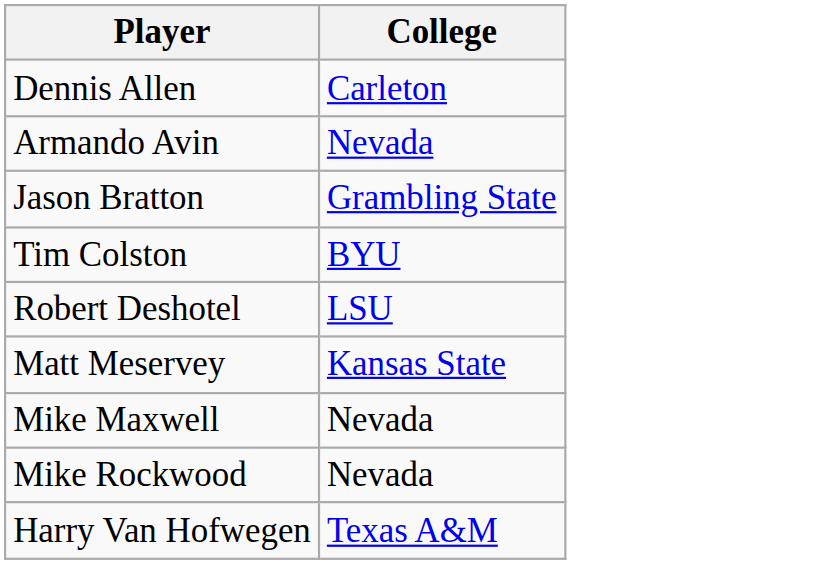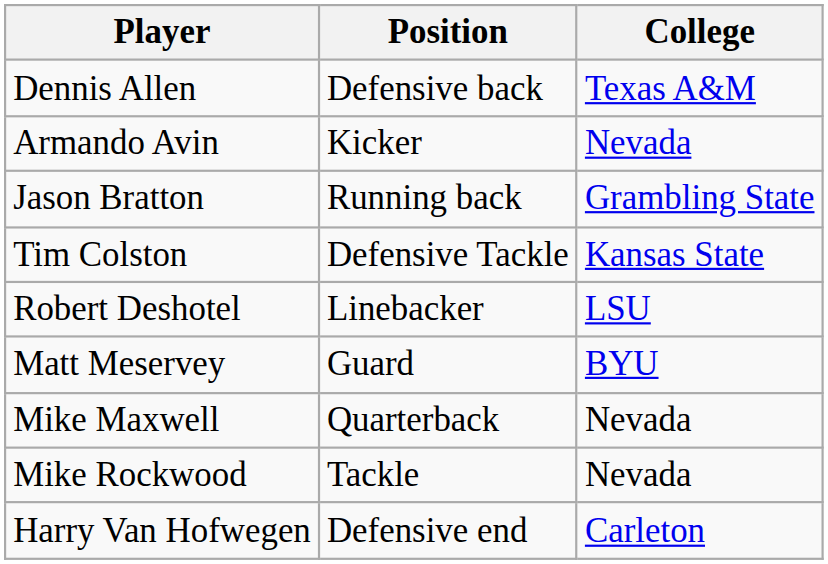+ column: Position | Defensive back | Kicker | Running back | Defensive Tackle | Linebacker | Guard | Quarterback | Tackle | Defensive end
Dennis Allen | College: Carleton -> Texas A&M
Tim Colston | College: BYU -> Kansas State
Matt Meservey | College: Kansas State -> BYU
Harry Van Hofwegen | College: Texas A&M -> Carleton
